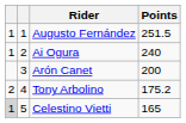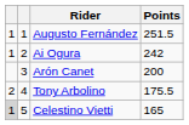Ai Ogura | Points: 240 -> 242
Tony Arbolino | Points: 175.2 -> 175.5
